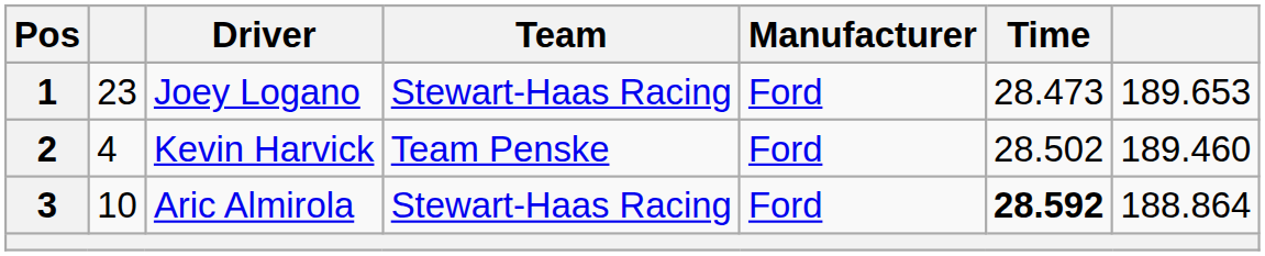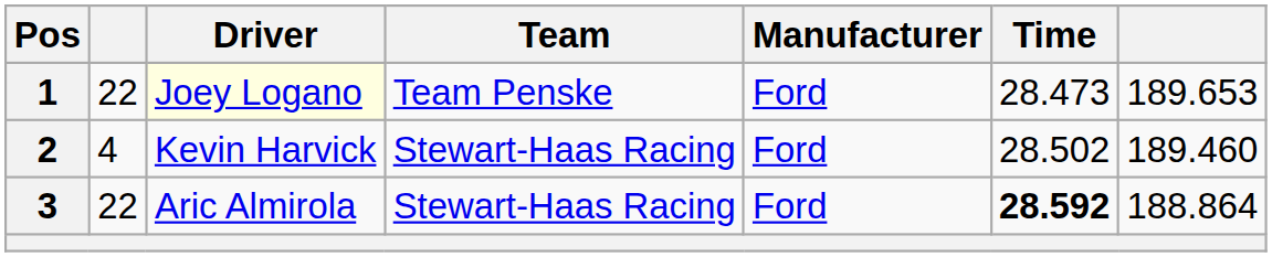1 | column 2: 23 -> 22
1 | Driver: no background -> lightyellow background
1 | Team: Stewart-Haas Racing -> Team Penske
2 | Team: Team Penske -> Stewart-Haas Racing
3 | column 2: 10 -> 22
